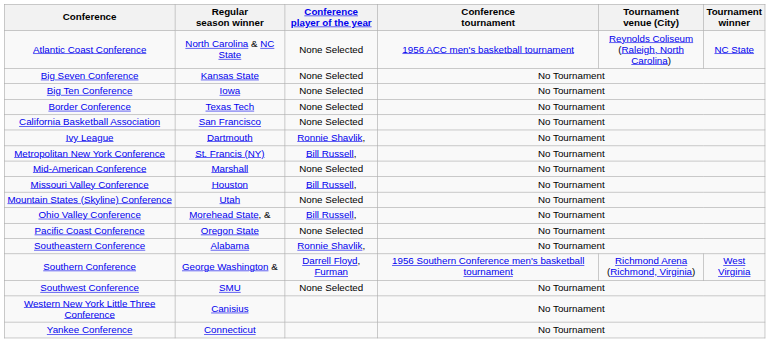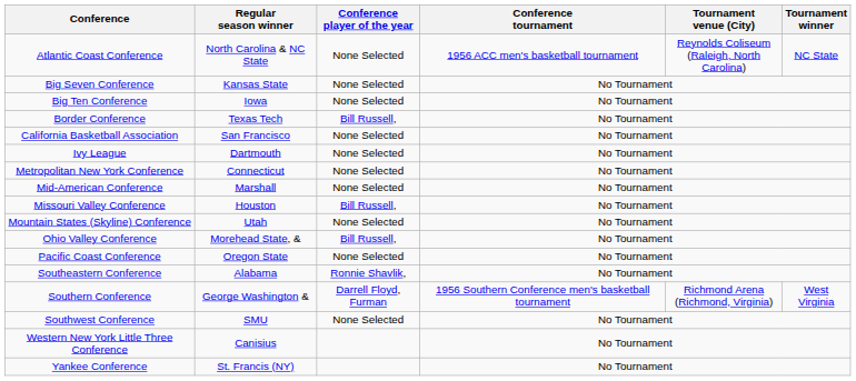Border Conference | Conference player of the year: None Selected -> Bill Russell,
Ivy League | Conference player of the year: Ronnie Shavlik, -> None Selected
Metropolitan New York Conference | Regular season winner: St. Francis (NY) -> Connecticut
Metropolitan New York Conference | Conference player of the year: Bill Russell, -> None Selected
Yankee Conference | Regular season winner: Connecticut -> St. Francis (NY)
